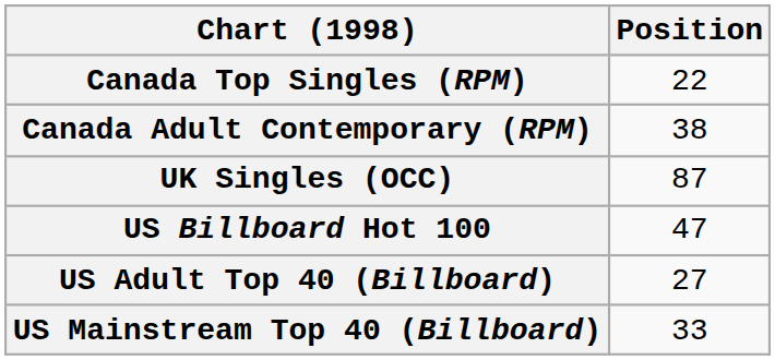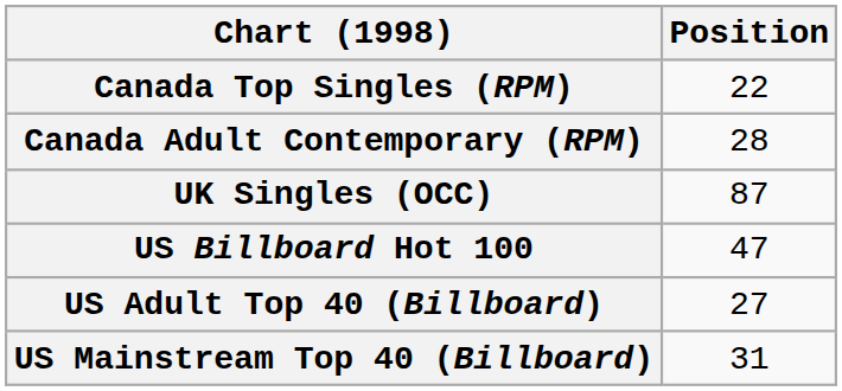Canada Adult Contemporary (RPM) | Position: 38 -> 28
US Mainstream Top 40 (Billboard) | Position: 33 -> 31
